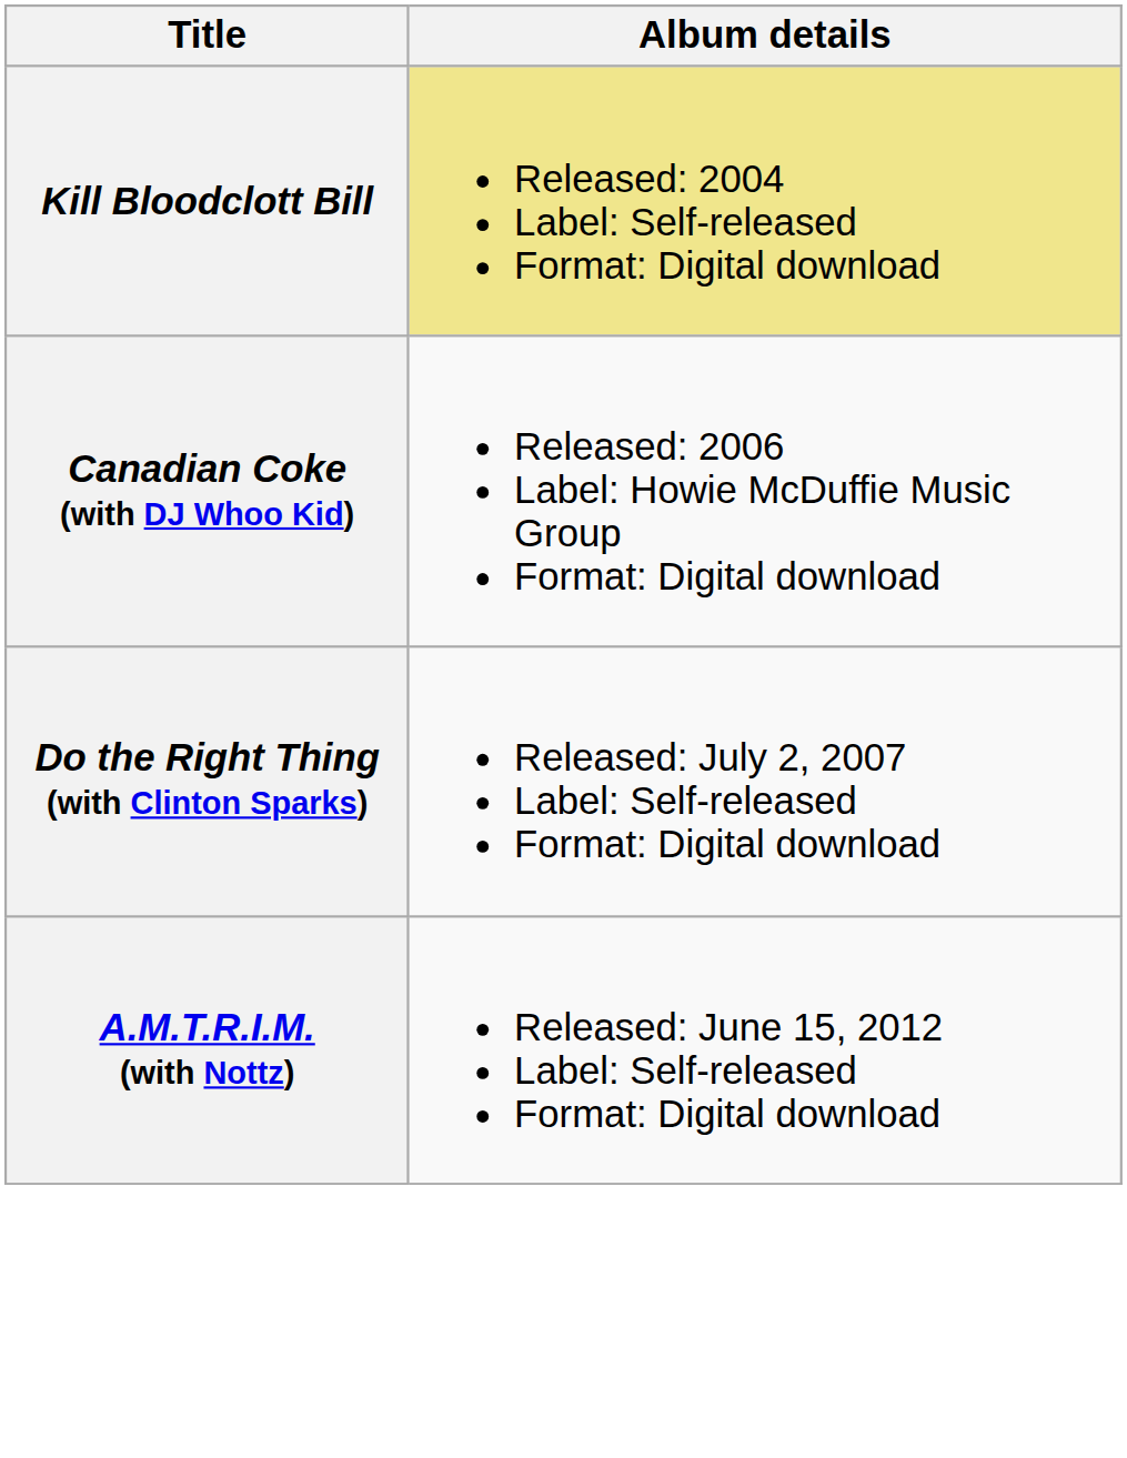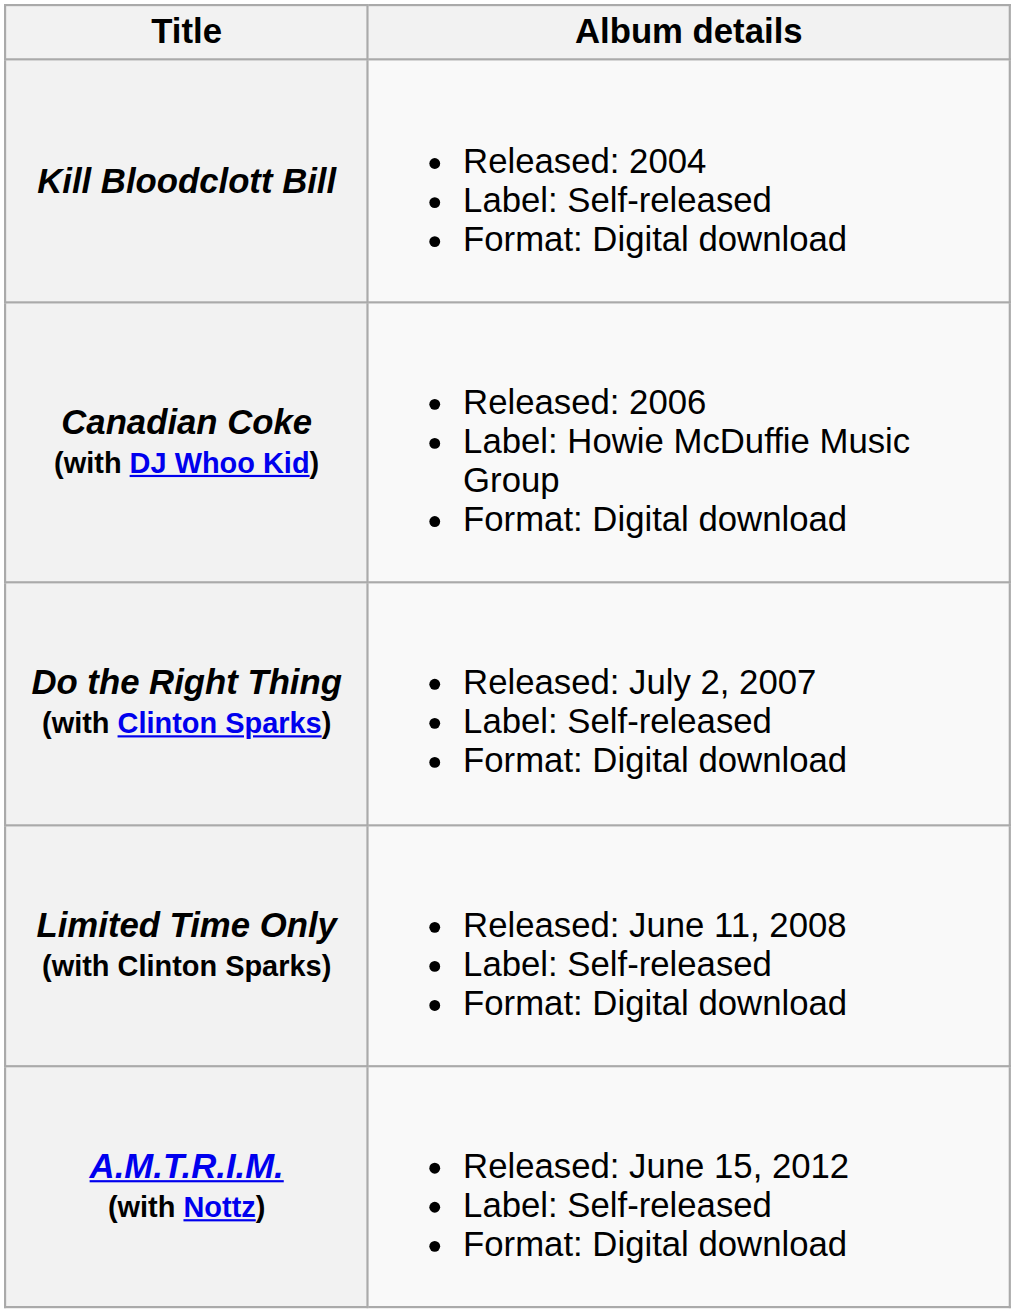Kill Bloodclott Bill | Album details: khaki background -> no background
+ row: Limited Time Only (with Clinton Sparks) | Released: June 11, 2008 Label: Self-released Format: Digital download
